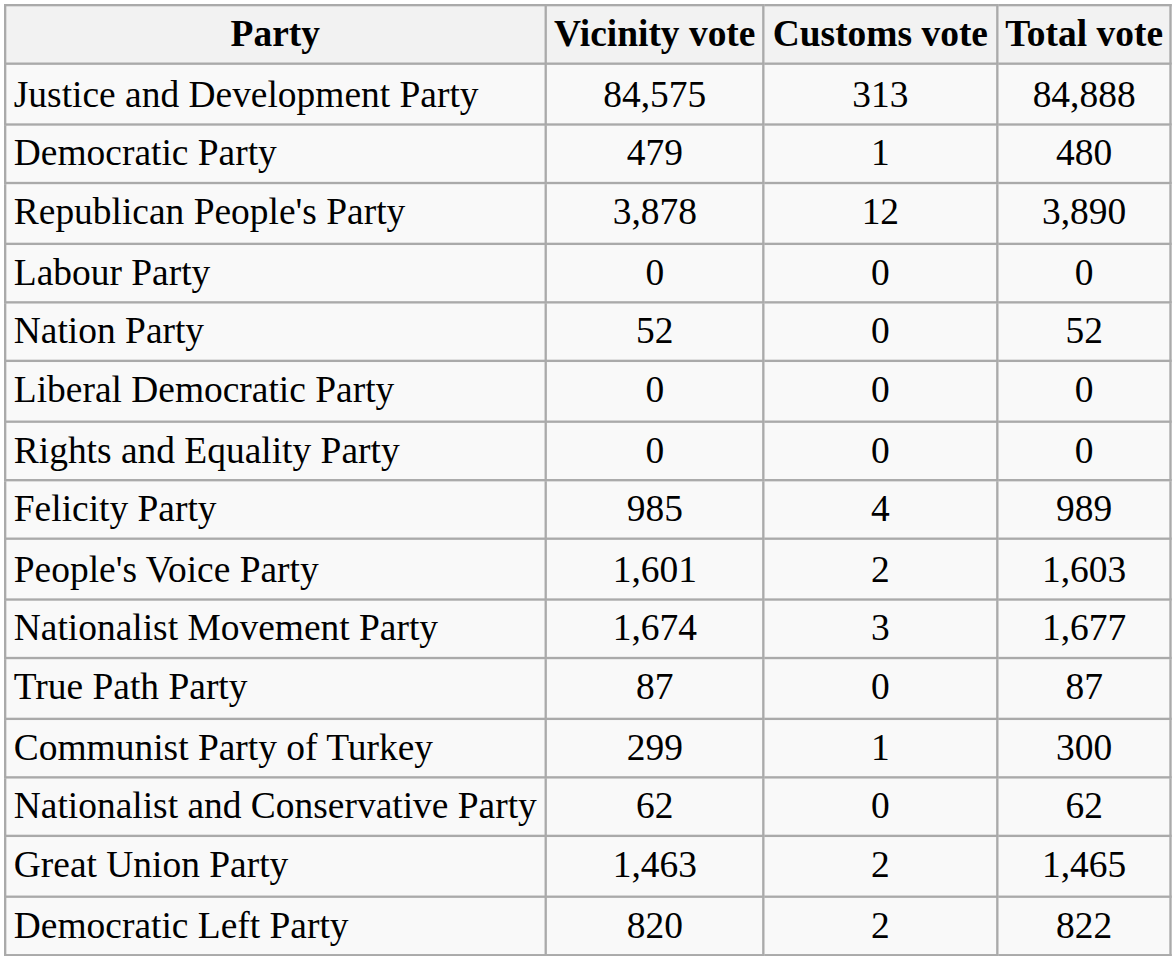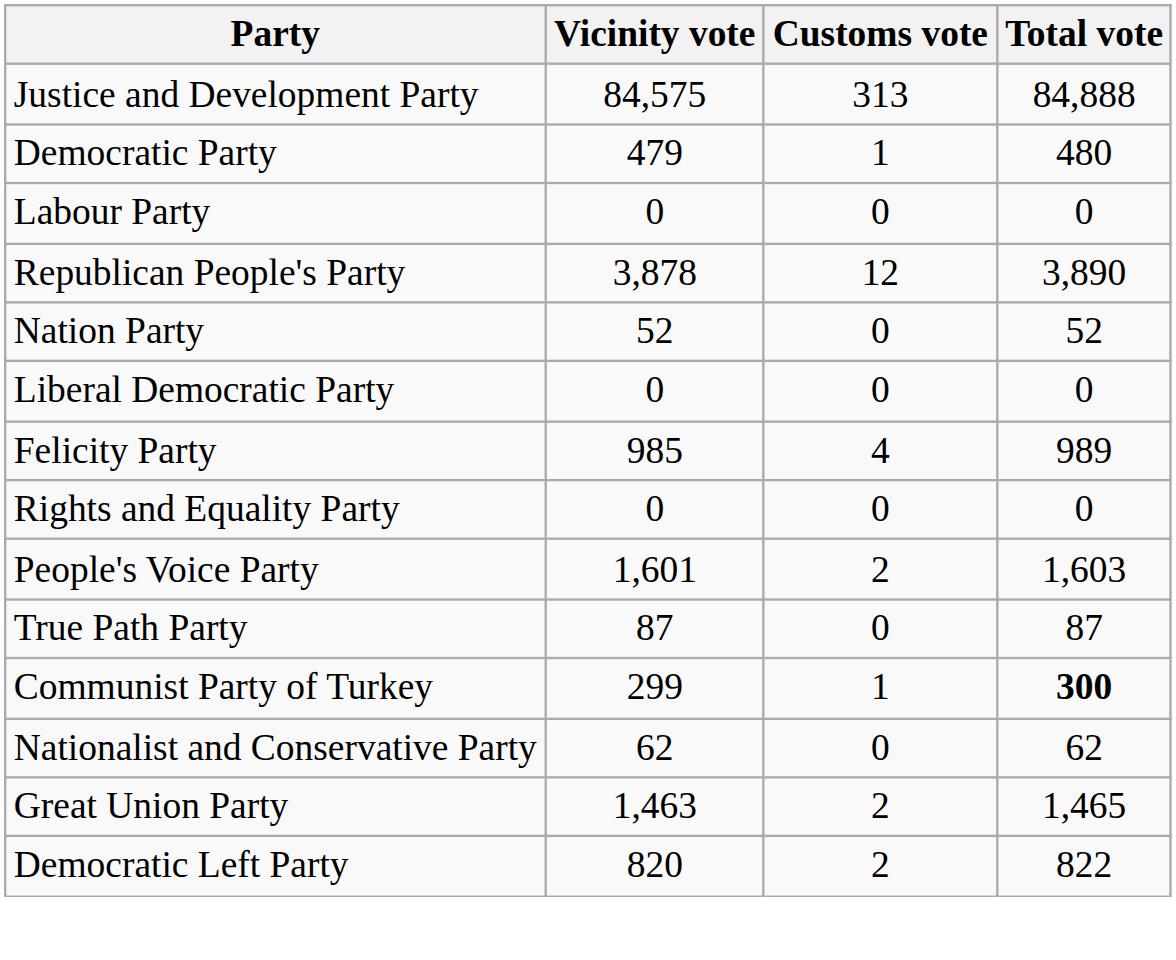rows swapped: Republican People's Party <-> Labour Party
rows swapped: Felicity Party <-> Rights and Equality Party
- row: Nationalist Movement Party | 1,674 | 3 | 1,677
Communist Party of Turkey | Total vote: normal -> bold
